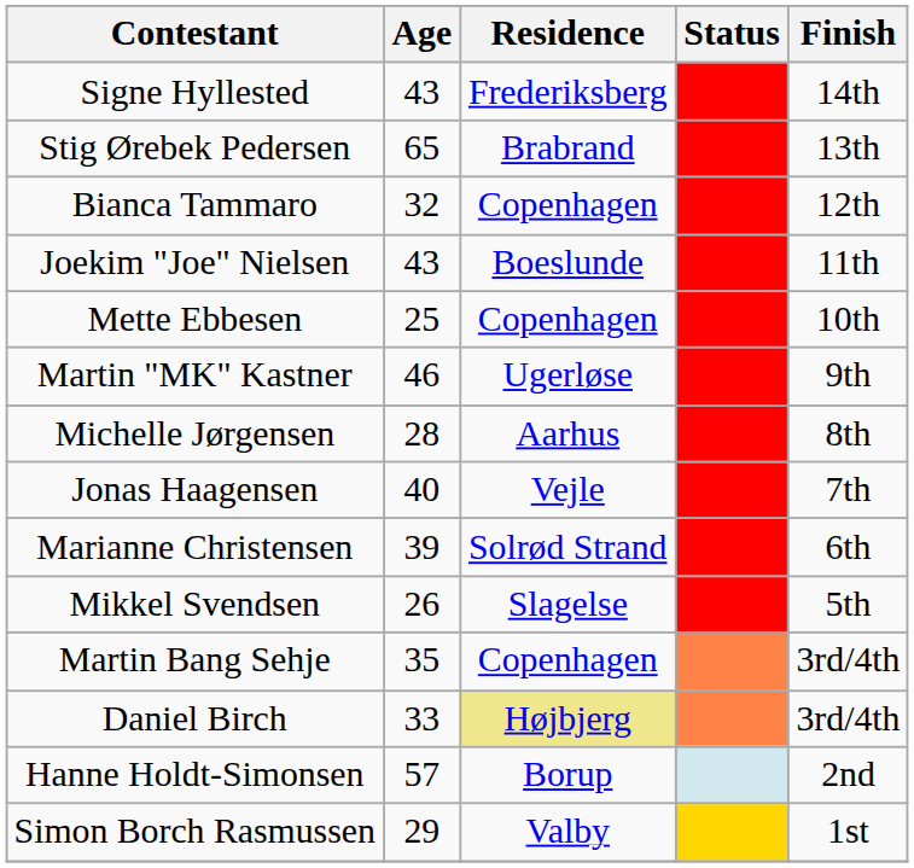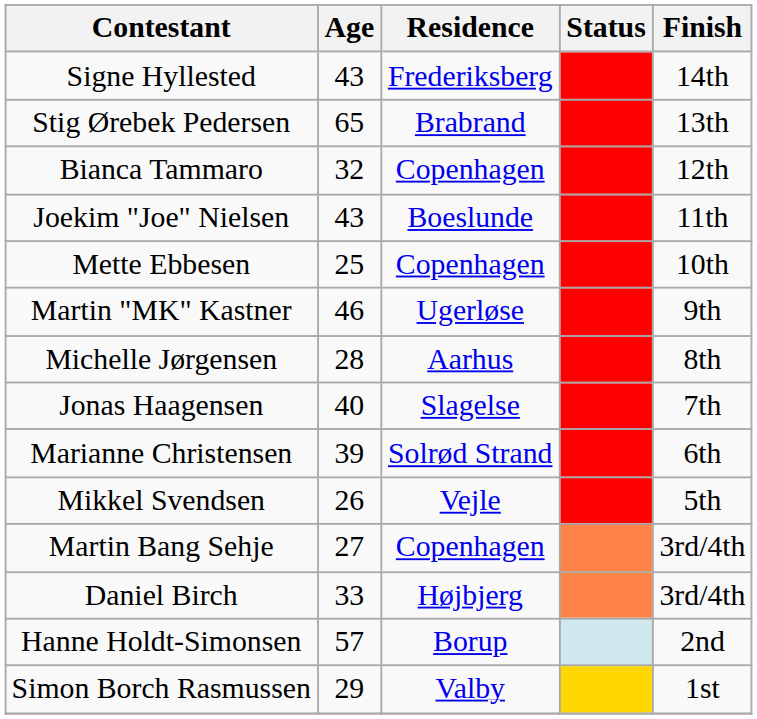Jonas Haagensen | Residence: Vejle -> Slagelse
Mikkel Svendsen | Residence: Slagelse -> Vejle
Martin Bang Sehje | Age: 35 -> 27
Daniel Birch | Residence: khaki background -> no background
